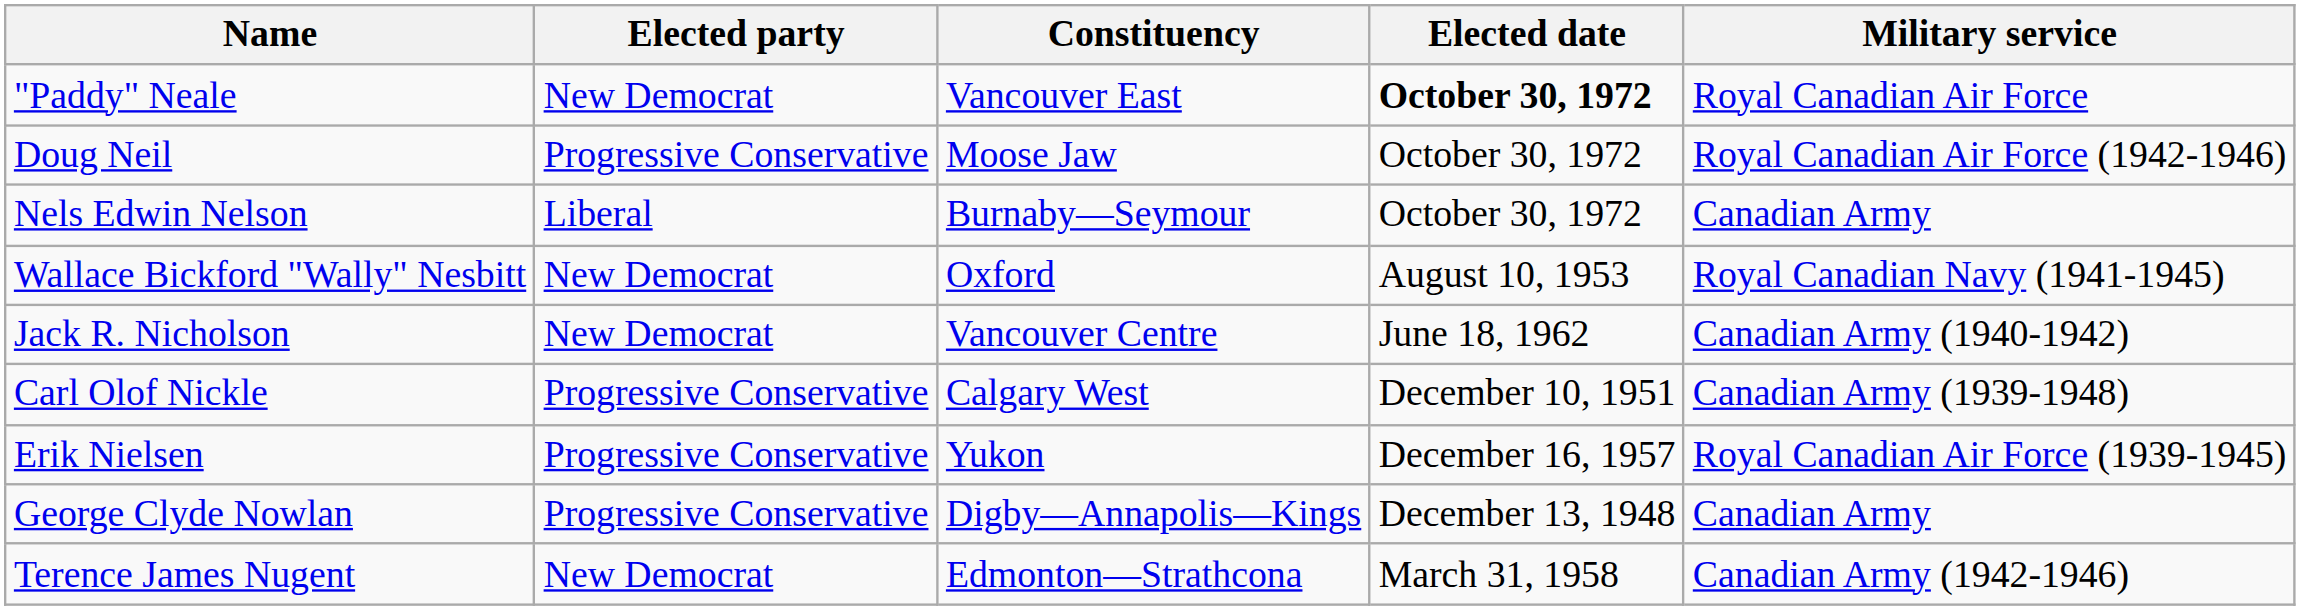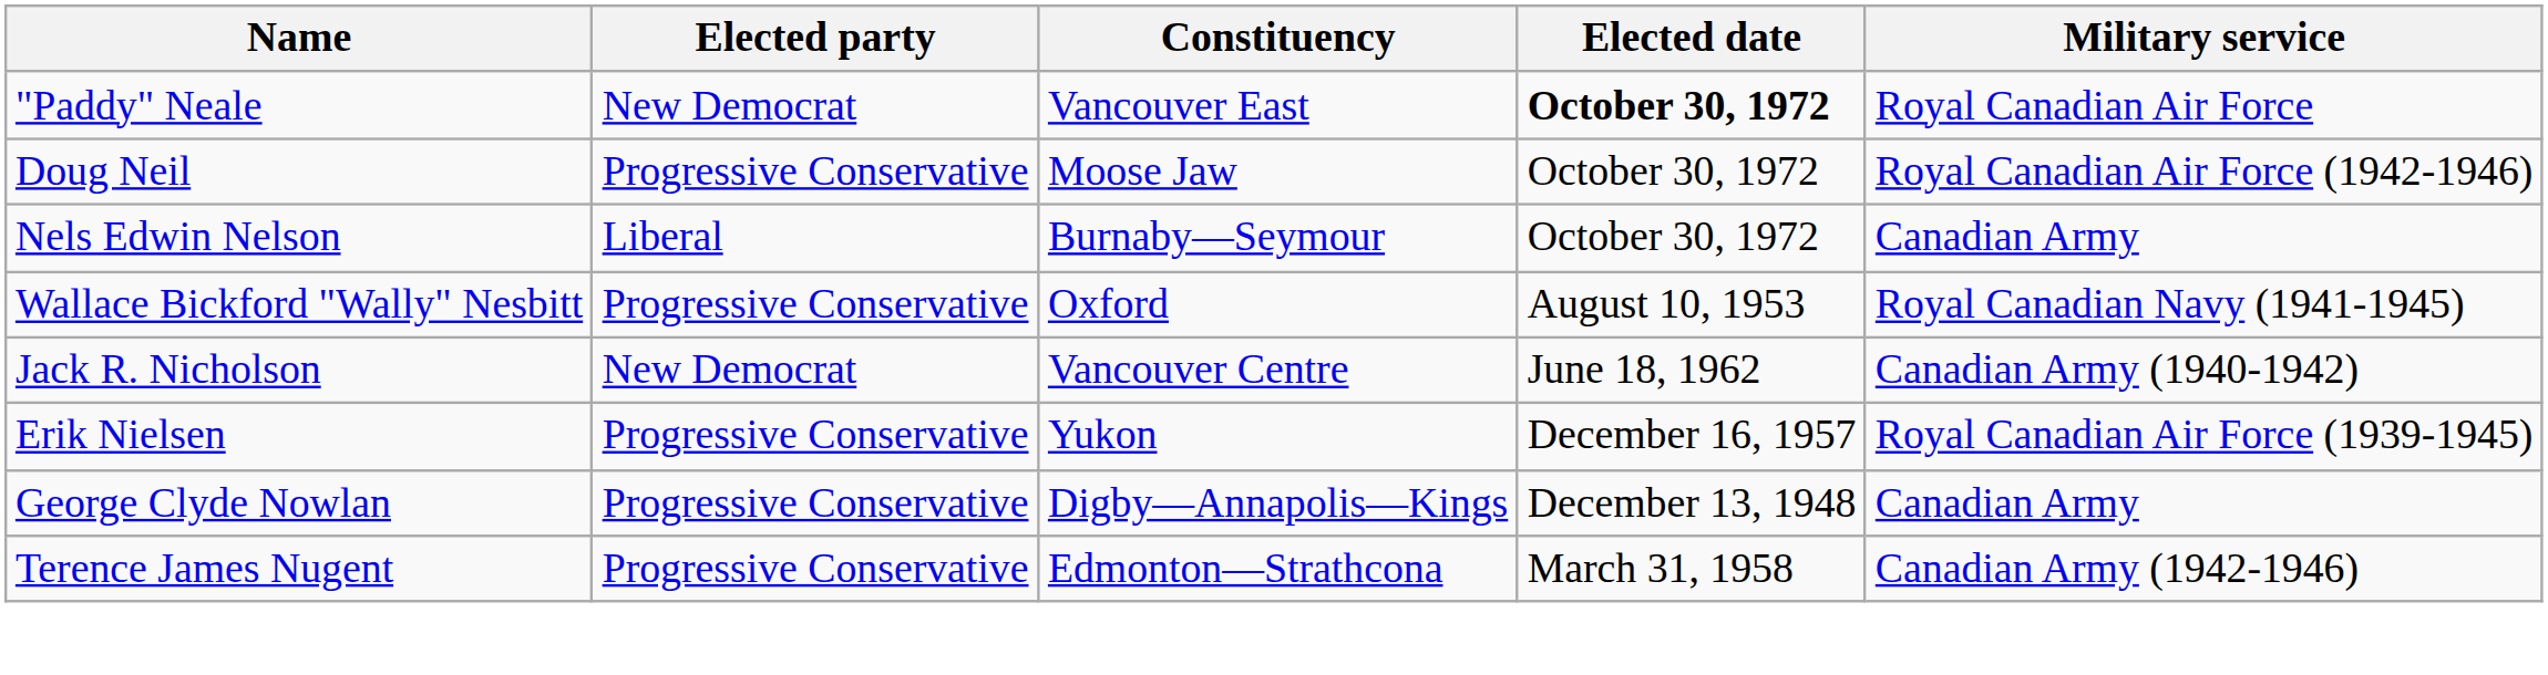Wallace Bickford "Wally" Nesbitt | Elected party: New Democrat -> Progressive Conservative
- row: Carl Olof Nickle | Progressive Conservative | Calgary West | December 10, 1951 | Canadian Army (1939-1948)
Terence James Nugent | Elected party: New Democrat -> Progressive Conservative
